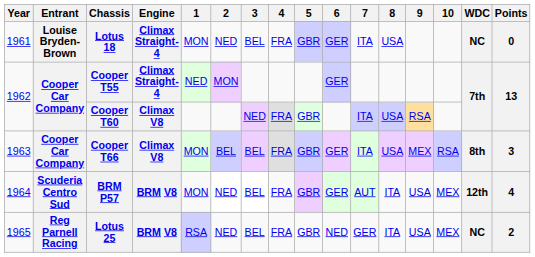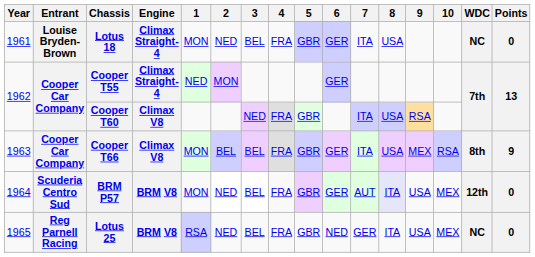Cooper T66 | Points: 3 -> 9
BRM P57 | 8: no background -> lavender background
BRM P57 | Points: 4 -> 0
Lotus 25 | Points: 2 -> 0
